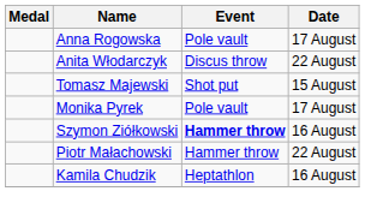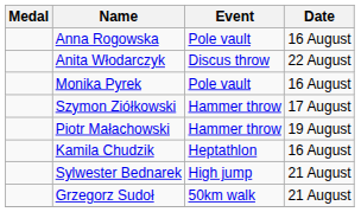Anna Rogowska | Date: 17 August -> 16 August
- row: Tomasz Majewski | Shot put | 15 August
Monika Pyrek | Date: 17 August -> 16 August
Szymon Ziółkowski | Event: bold -> normal
Szymon Ziółkowski | Date: 16 August -> 17 August
Piotr Małachowski | Date: 22 August -> 19 August
+ row: Sylwester Bednarek | High jump | 21 August
+ row: Grzegorz Sudoł | 50km walk | 21 August
